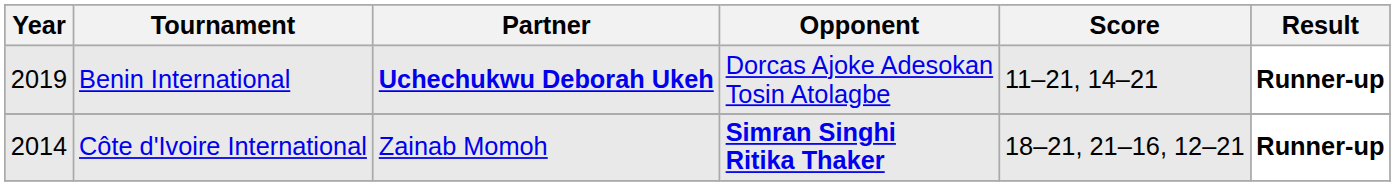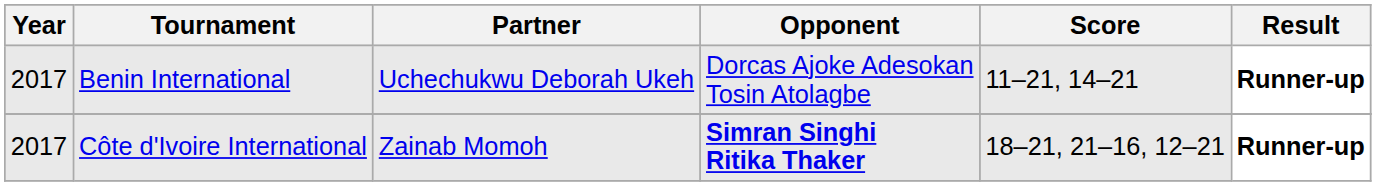Benin International | Year: 2019 -> 2017
Benin International | Partner: bold -> normal
Côte d'Ivoire International | Year: 2014 -> 2017
